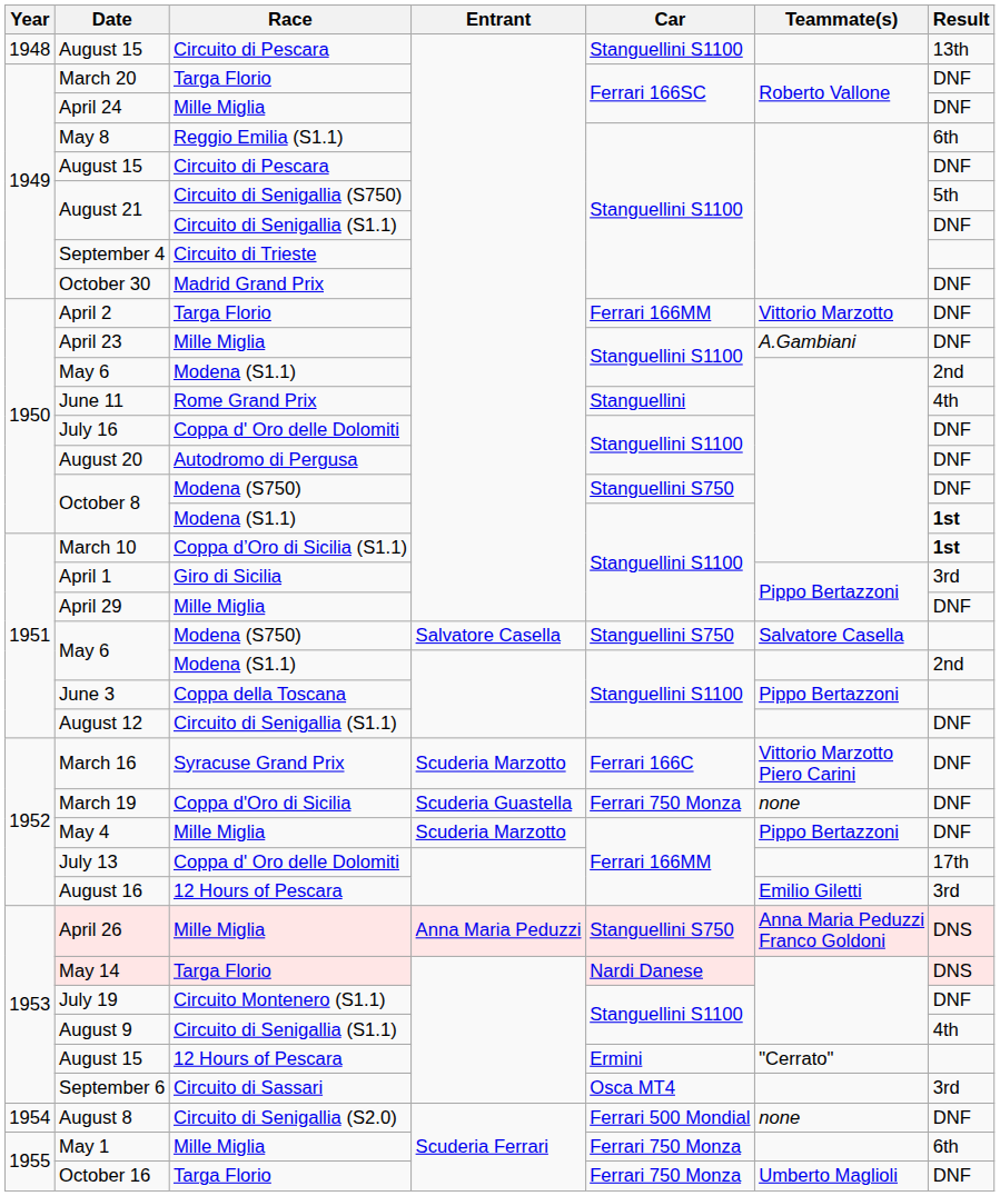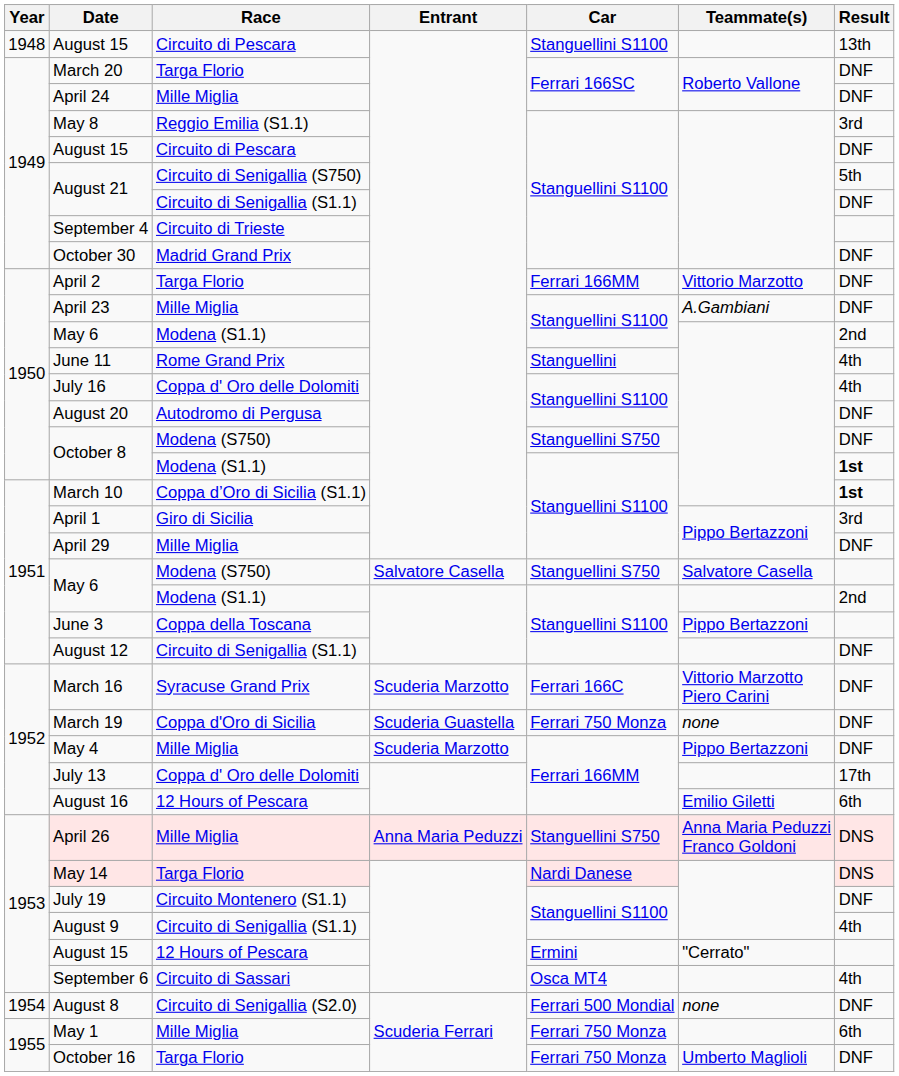May 8 | Result: 6th -> 3rd
July 16 | Result: DNF -> 4th
August 16 | Result: 3rd -> 6th
September 6 | Result: 3rd -> 4th
